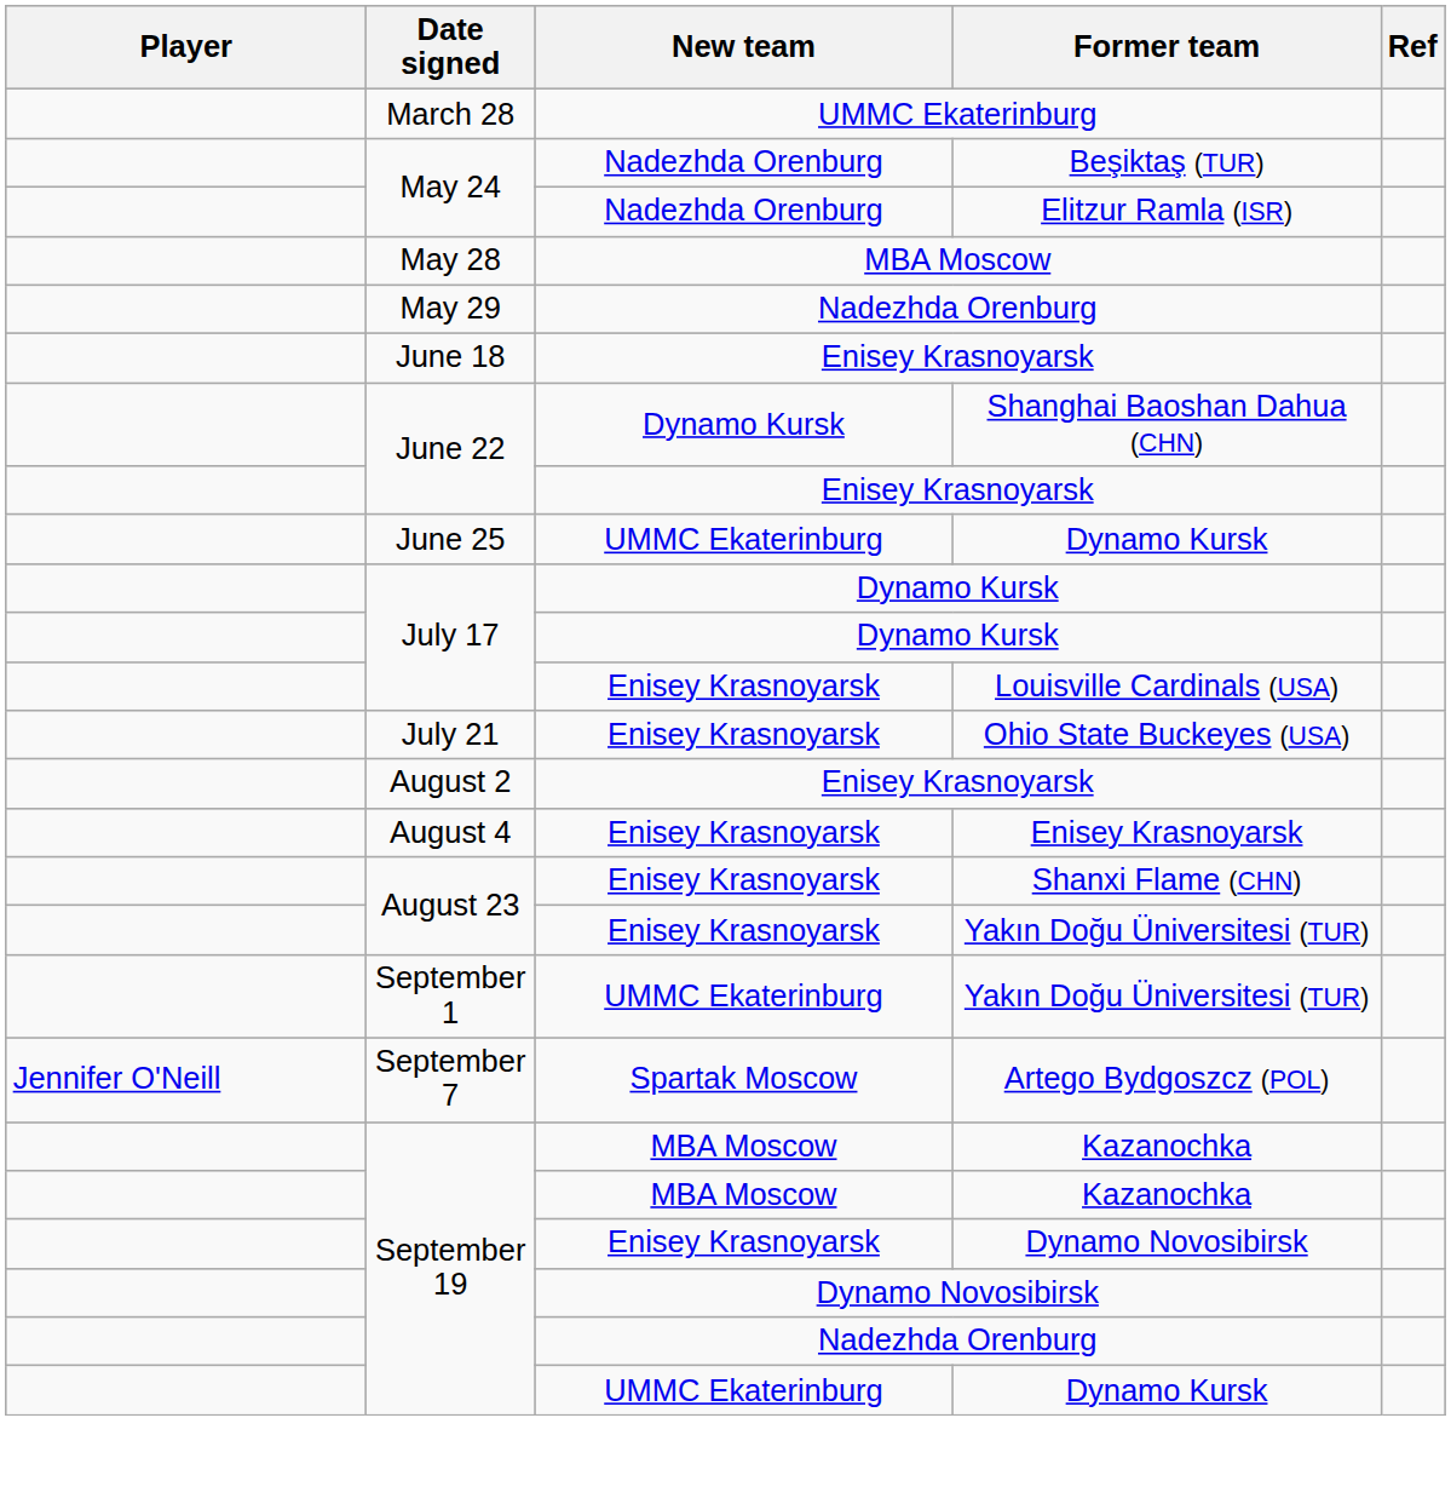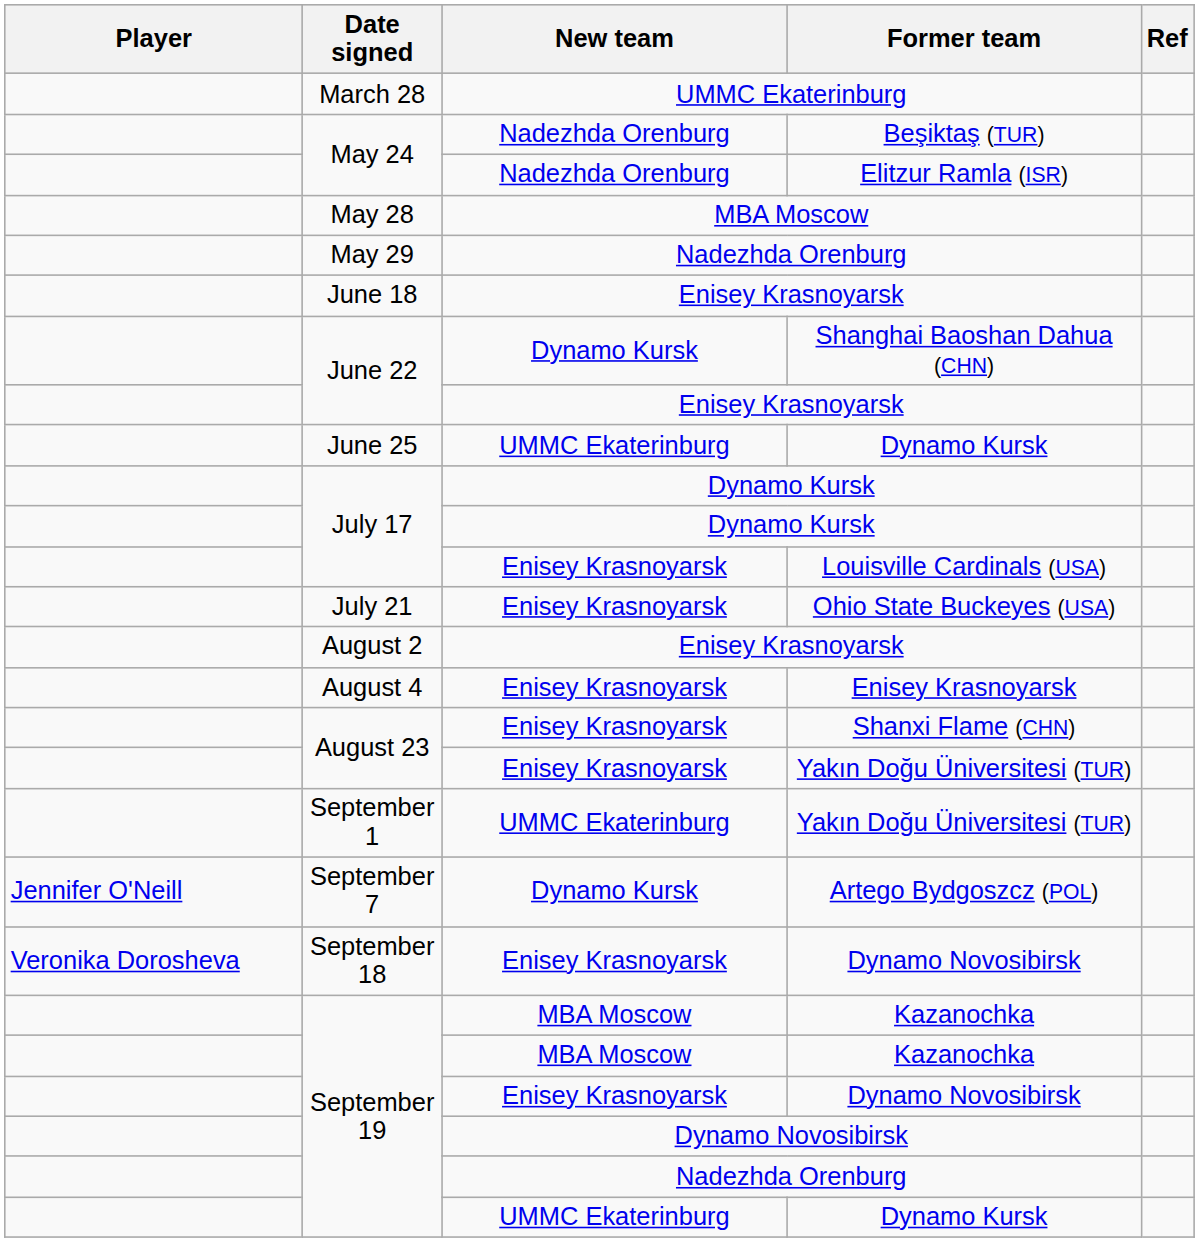September 7 | New team: Spartak Moscow -> Dynamo Kursk
+ row: Veronika Dorosheva | September 18 | Enisey Krasnoyarsk | Dynamo Novosibirsk
